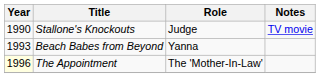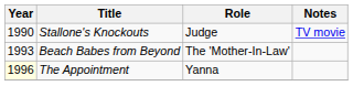Beach Babes from Beyond | Role: Yanna -> The 'Mother-In-Law'
The Appointment | Role: The 'Mother-In-Law' -> Yanna
